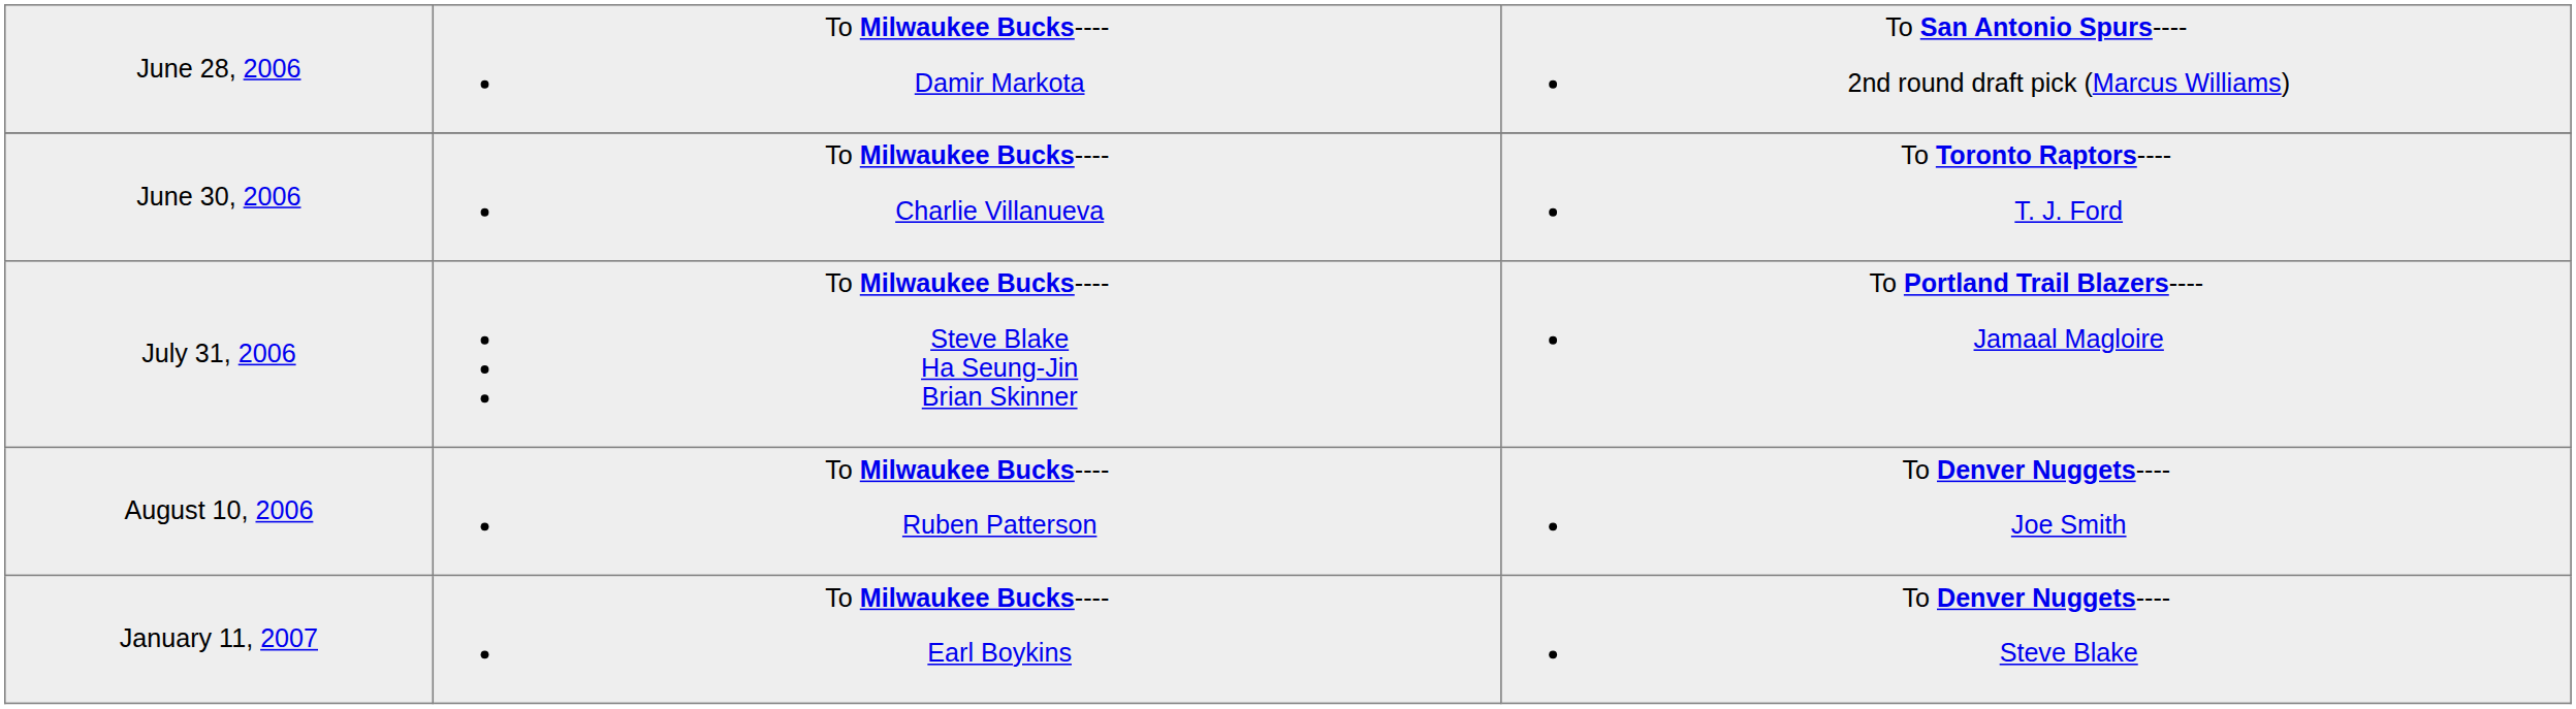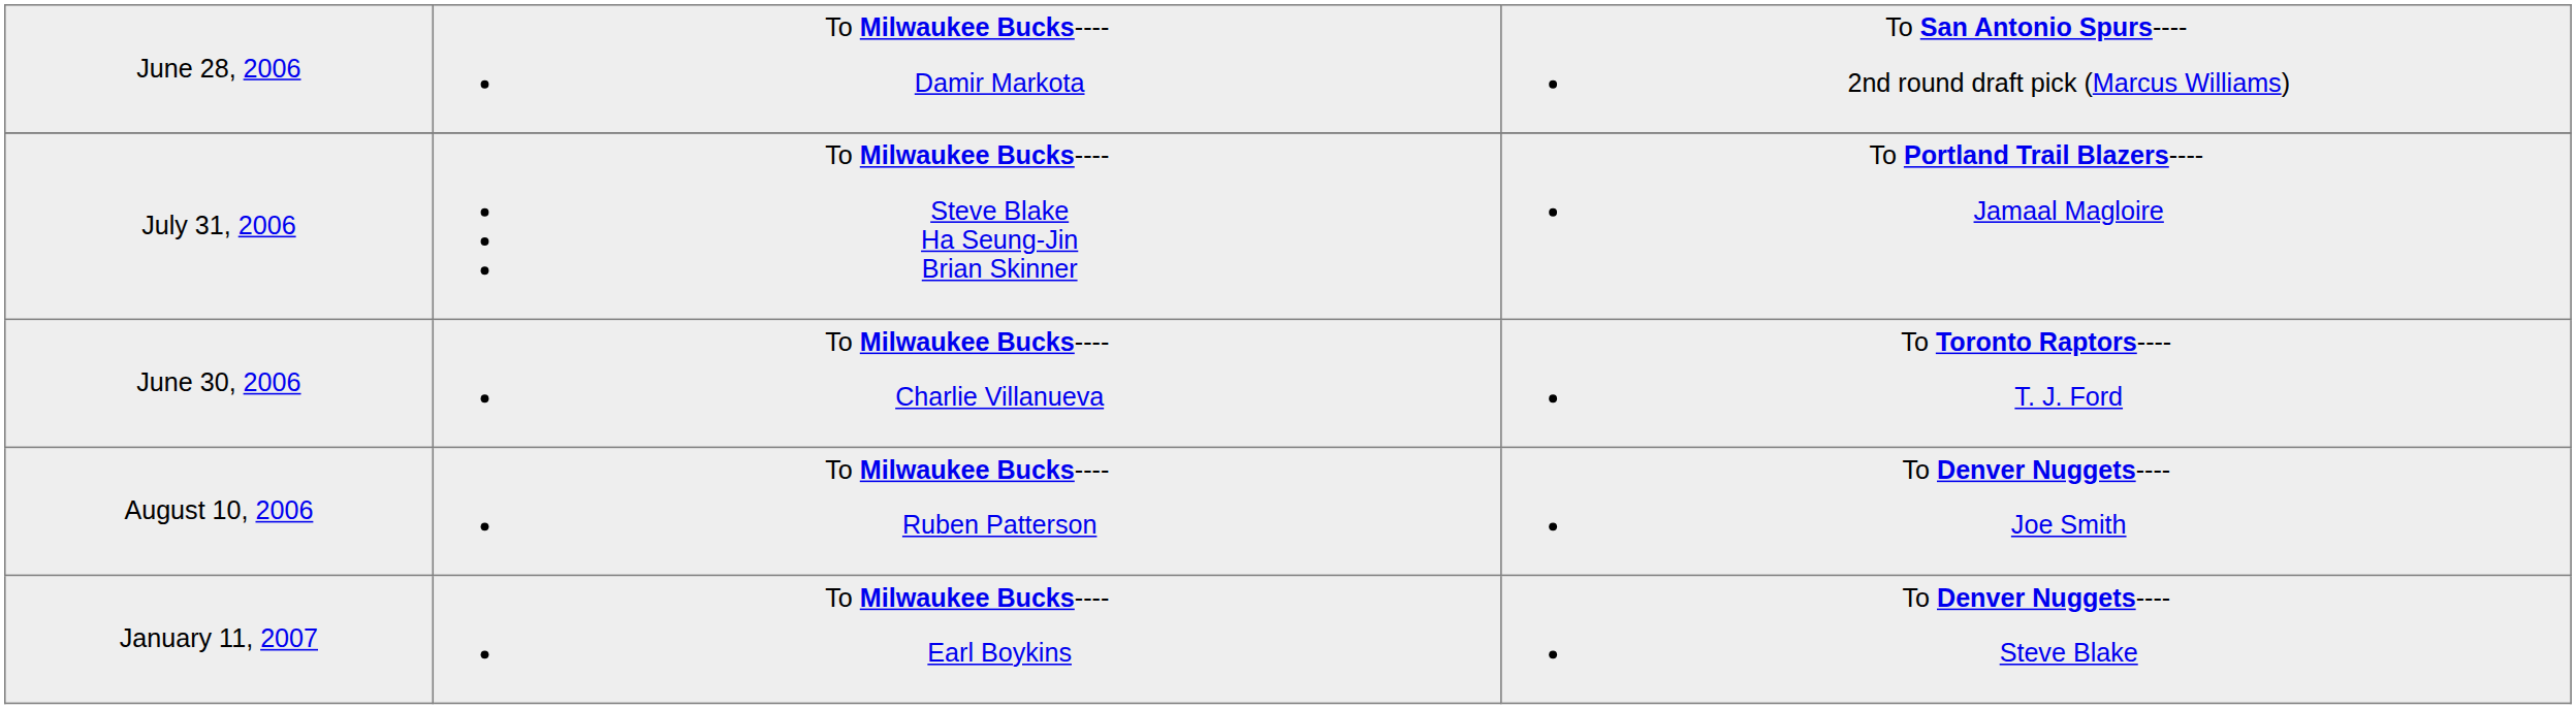rows swapped: June 30, 2006 <-> July 31, 2006
